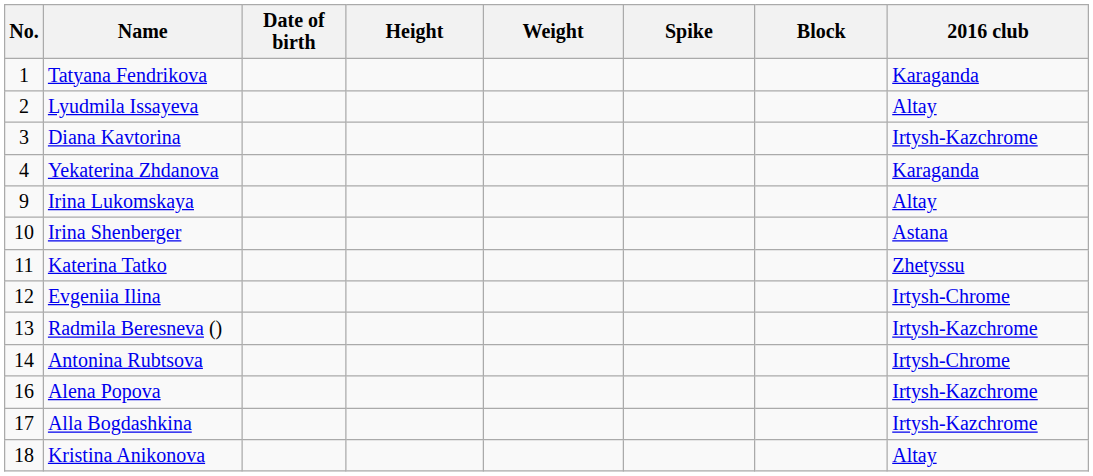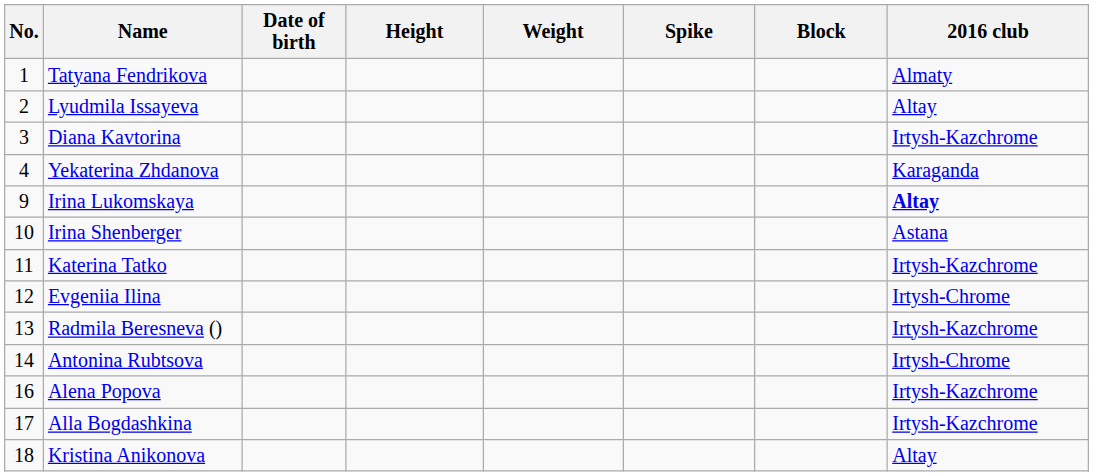Tatyana Fendrikova | 2016 club: Karaganda -> Almaty
Irina Lukomskaya | 2016 club: normal -> bold
Katerina Tatko | 2016 club: Zhetyssu -> Irtysh-Kazchrome
